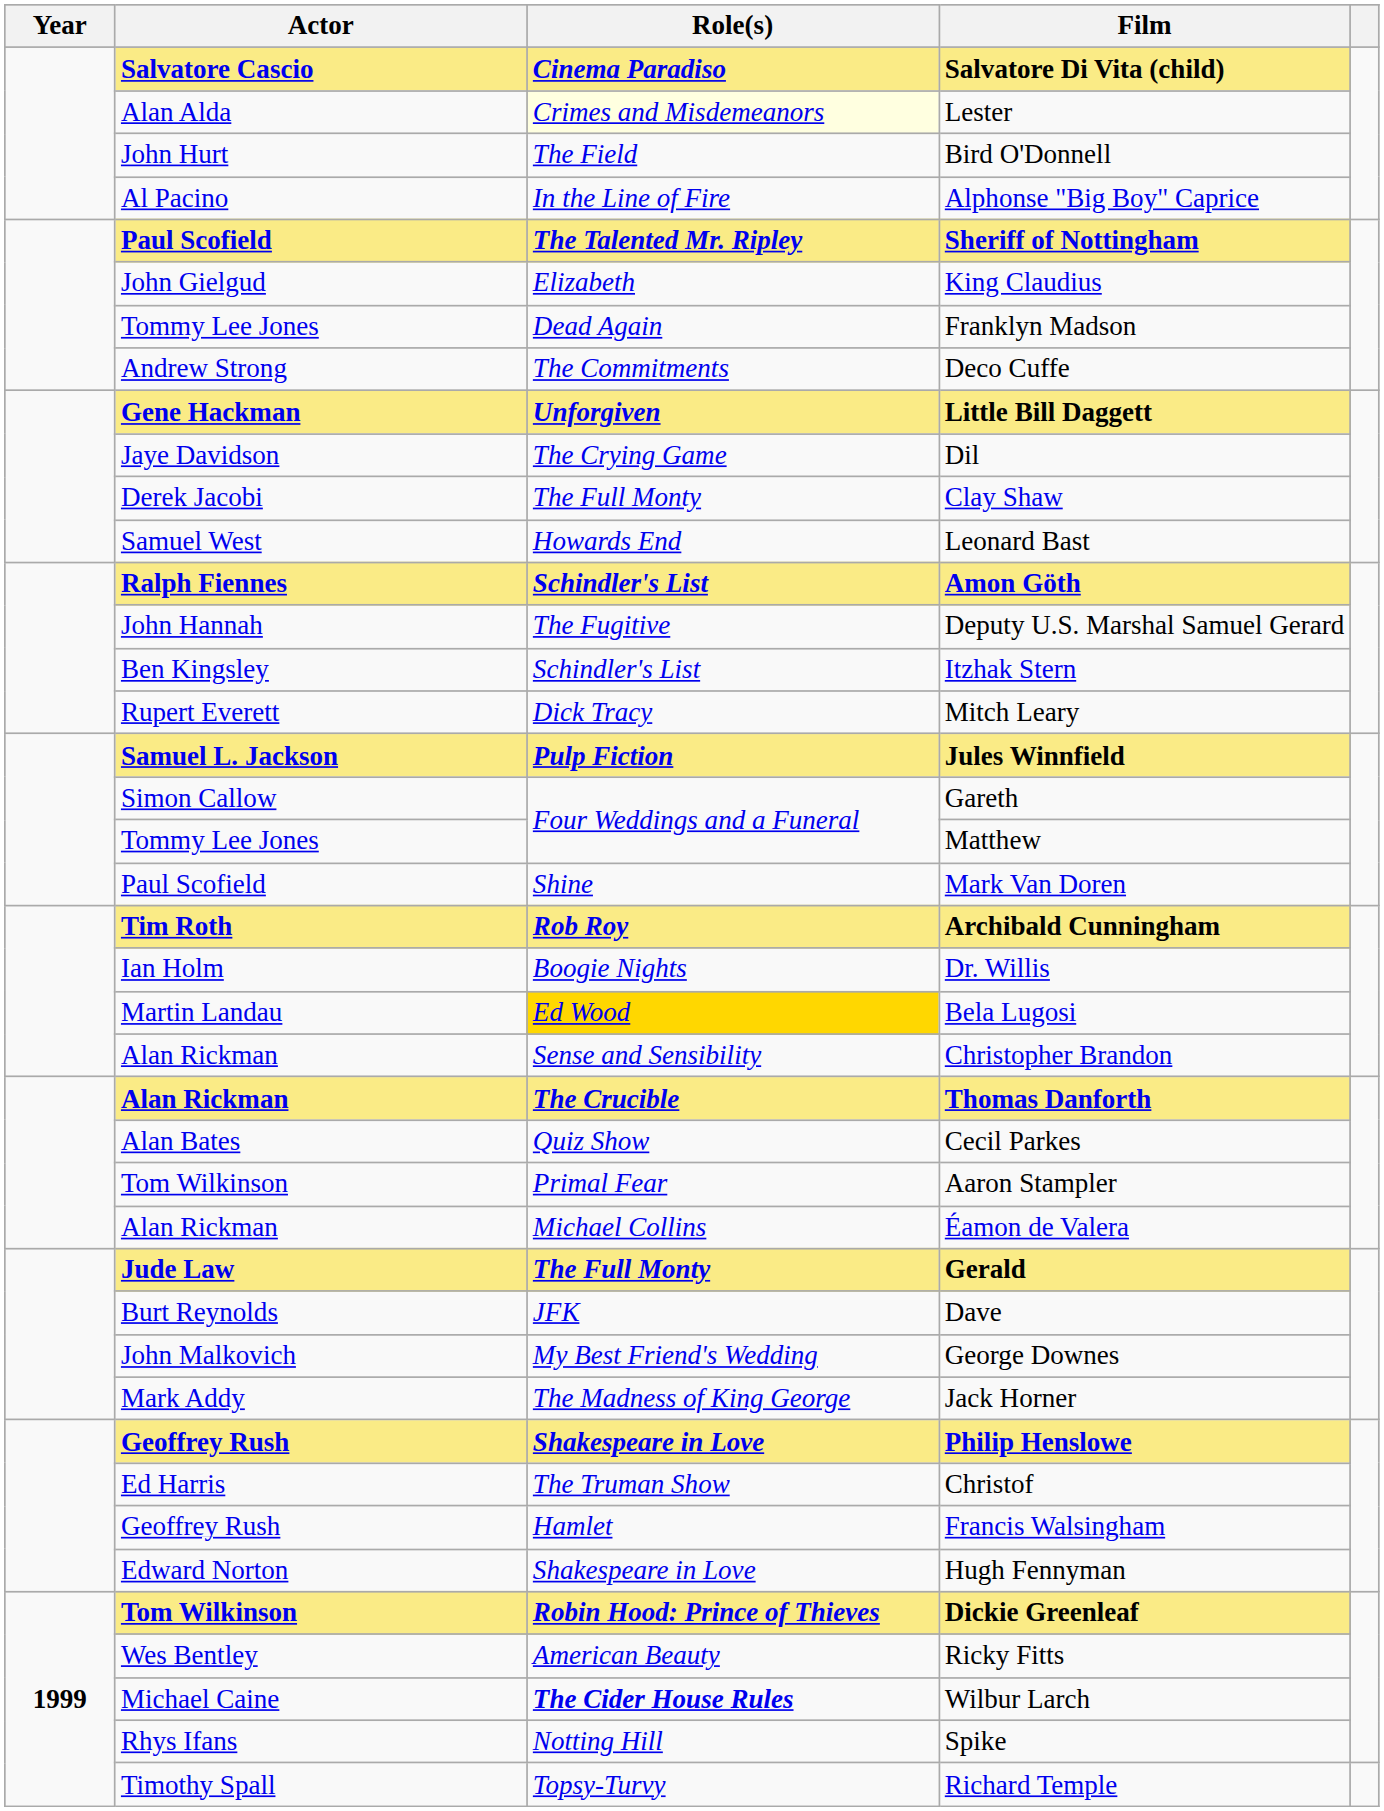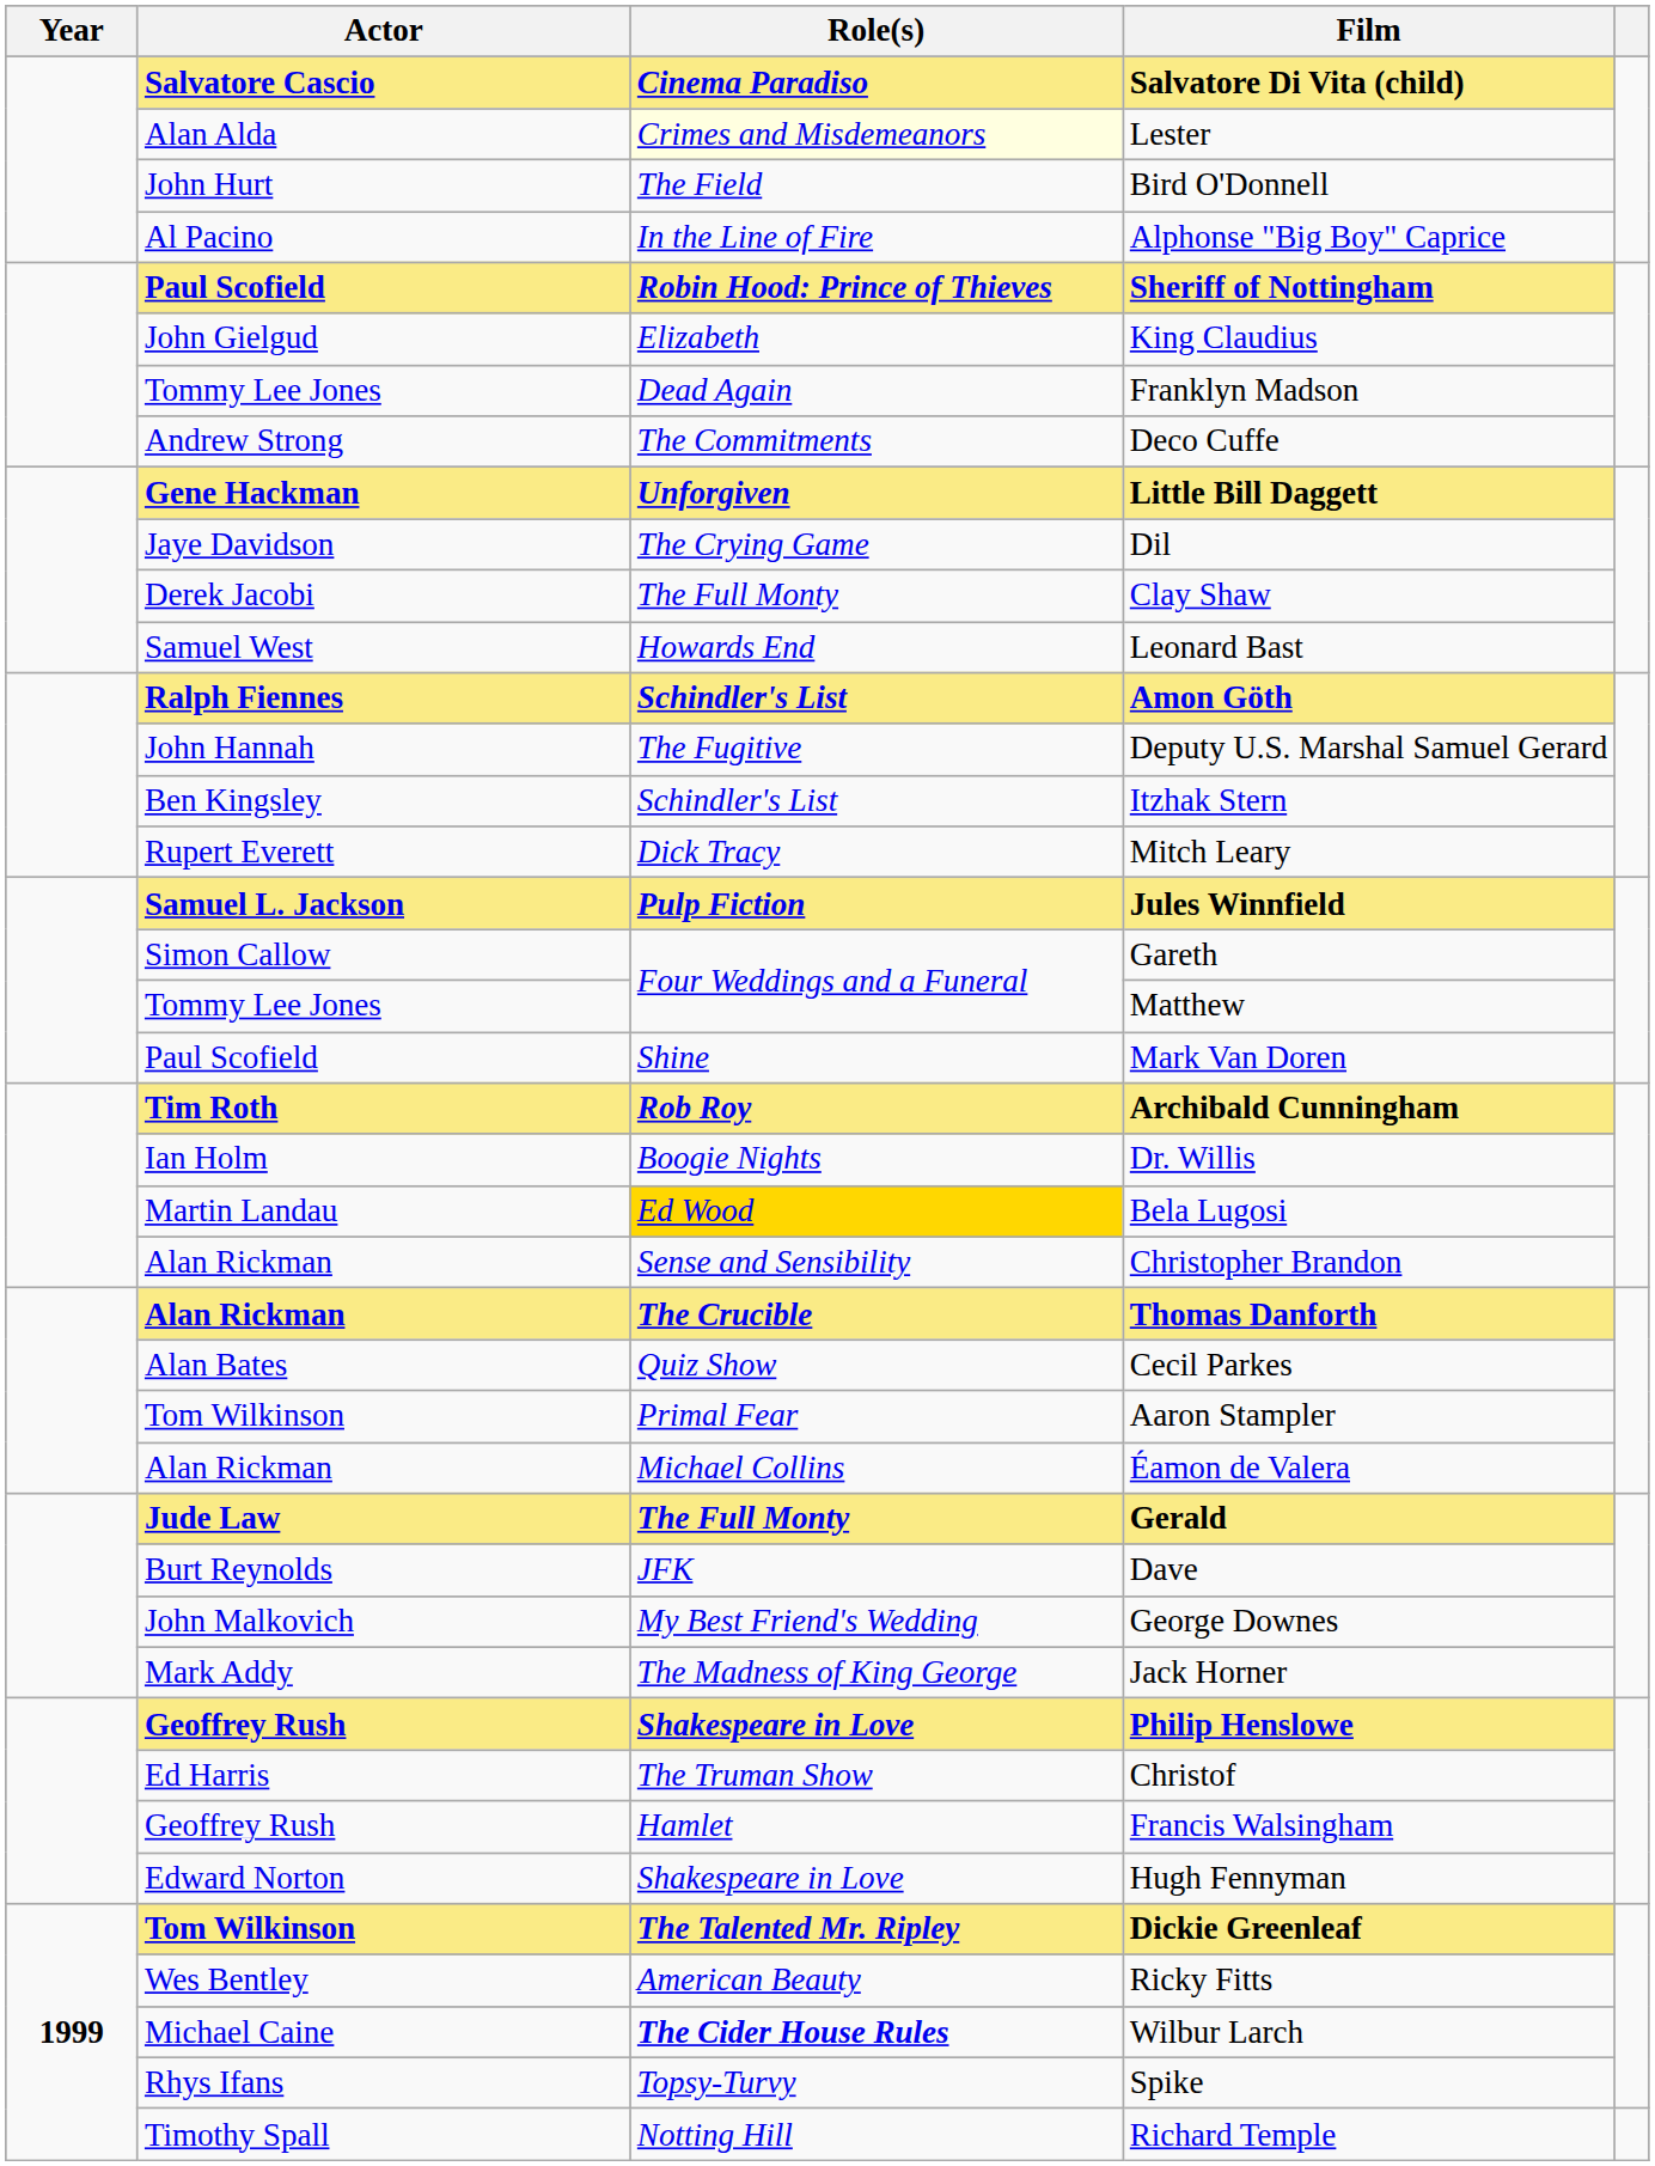Sheriff of Nottingham | Role(s): The Talented Mr. Ripley -> Robin Hood: Prince of Thieves
Dickie Greenleaf | Role(s): Robin Hood: Prince of Thieves -> The Talented Mr. Ripley
Spike | Role(s): Notting Hill -> Topsy-Turvy
Richard Temple | Role(s): Topsy-Turvy -> Notting Hill
